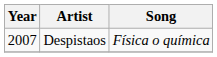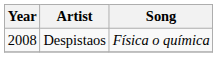Despistaos | Year: 2007 -> 2008
